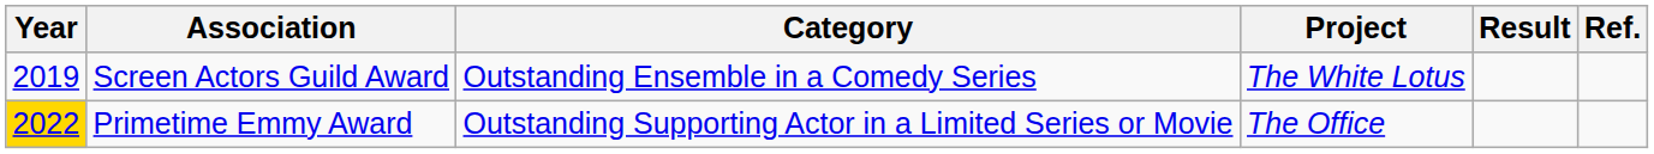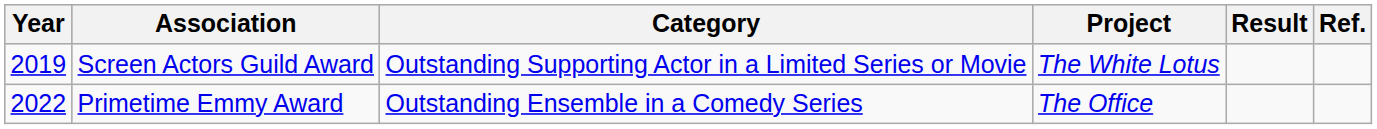Screen Actors Guild Award | Category: Outstanding Ensemble in a Comedy Series -> Outstanding Supporting Actor in a Limited Series or Movie
Primetime Emmy Award | Year: gold background -> no background
Primetime Emmy Award | Category: Outstanding Supporting Actor in a Limited Series or Movie -> Outstanding Ensemble in a Comedy Series
